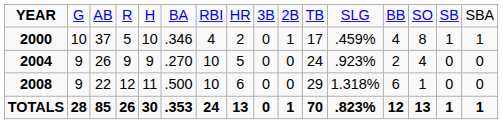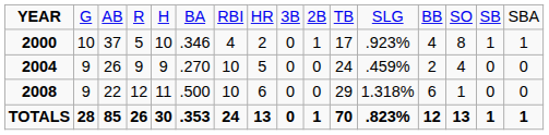2000 | column 12: .459% -> .923%
2004 | column 12: .923% -> .459%
